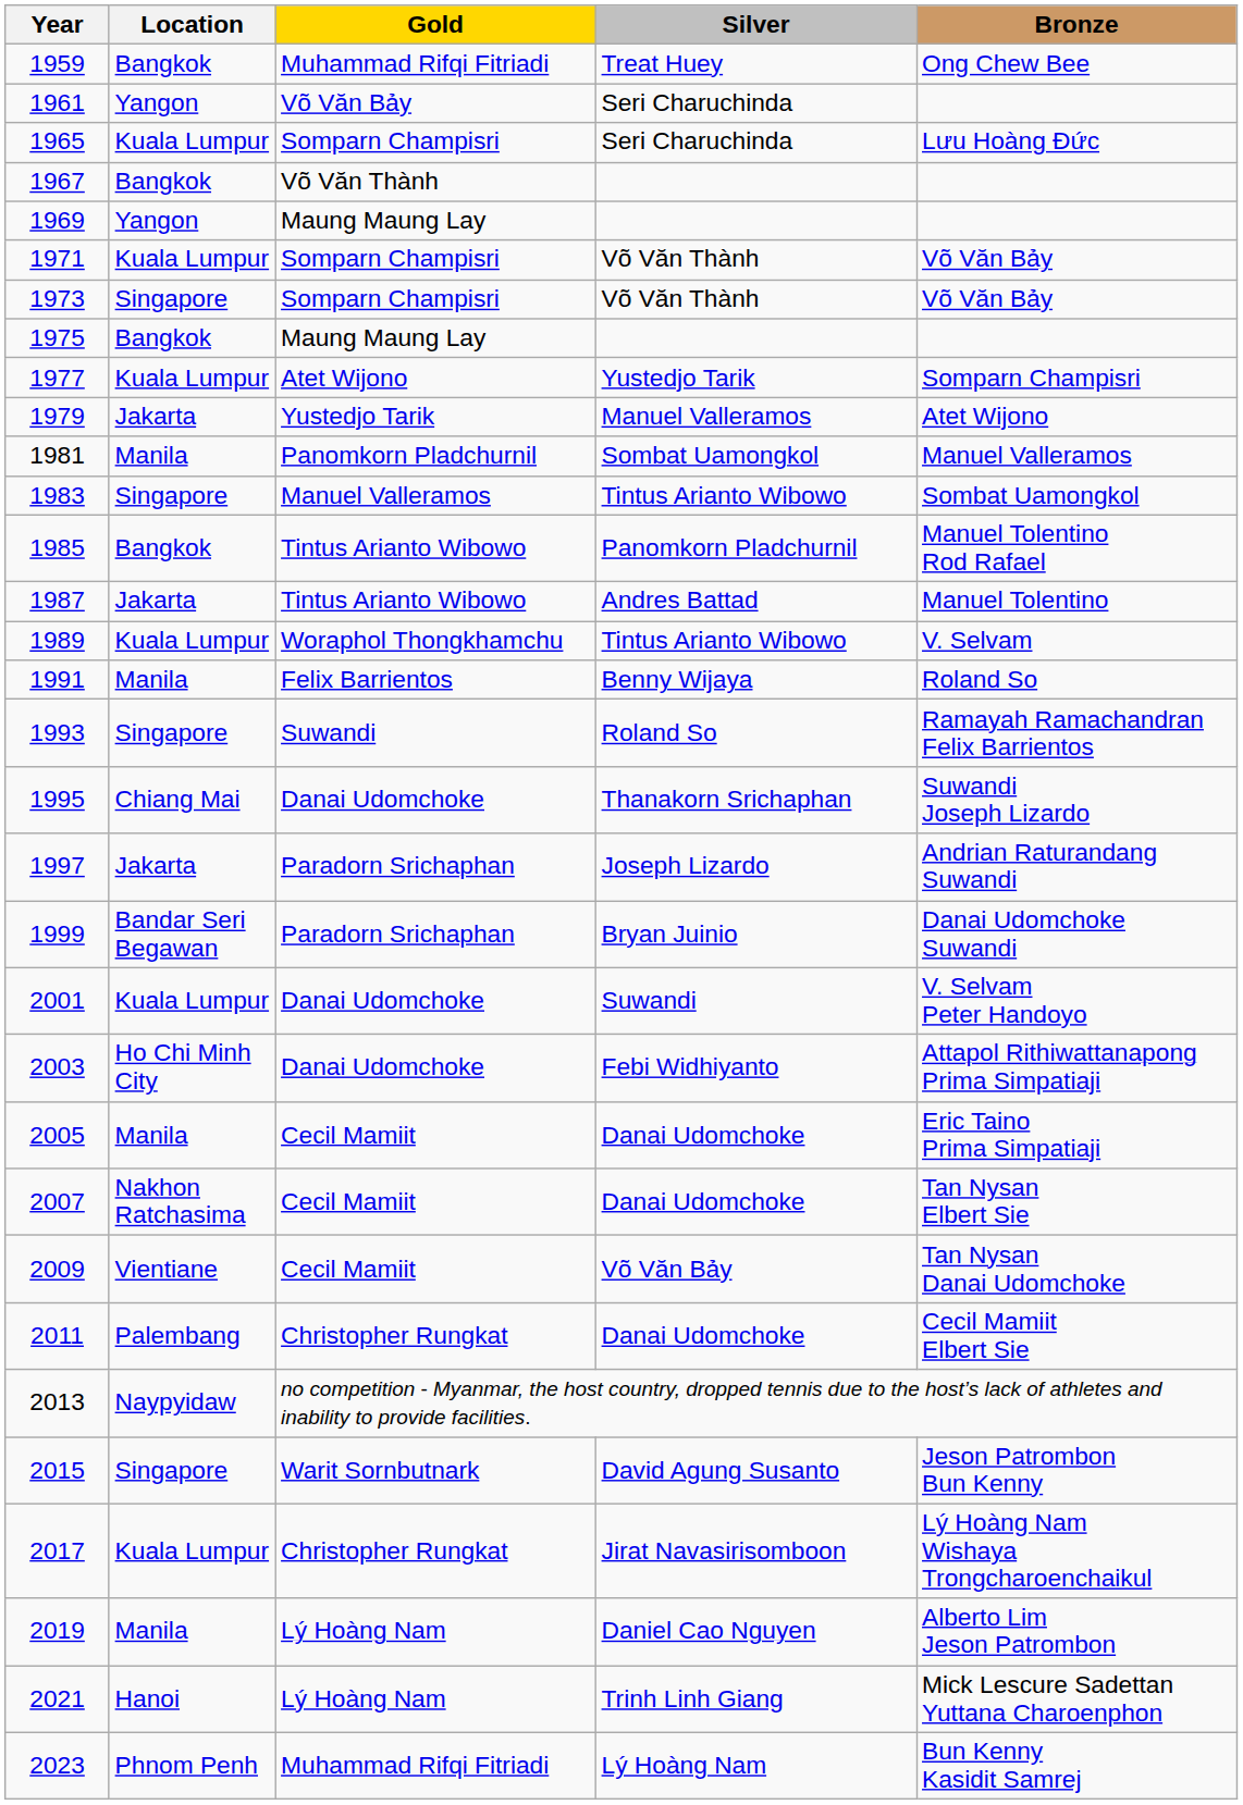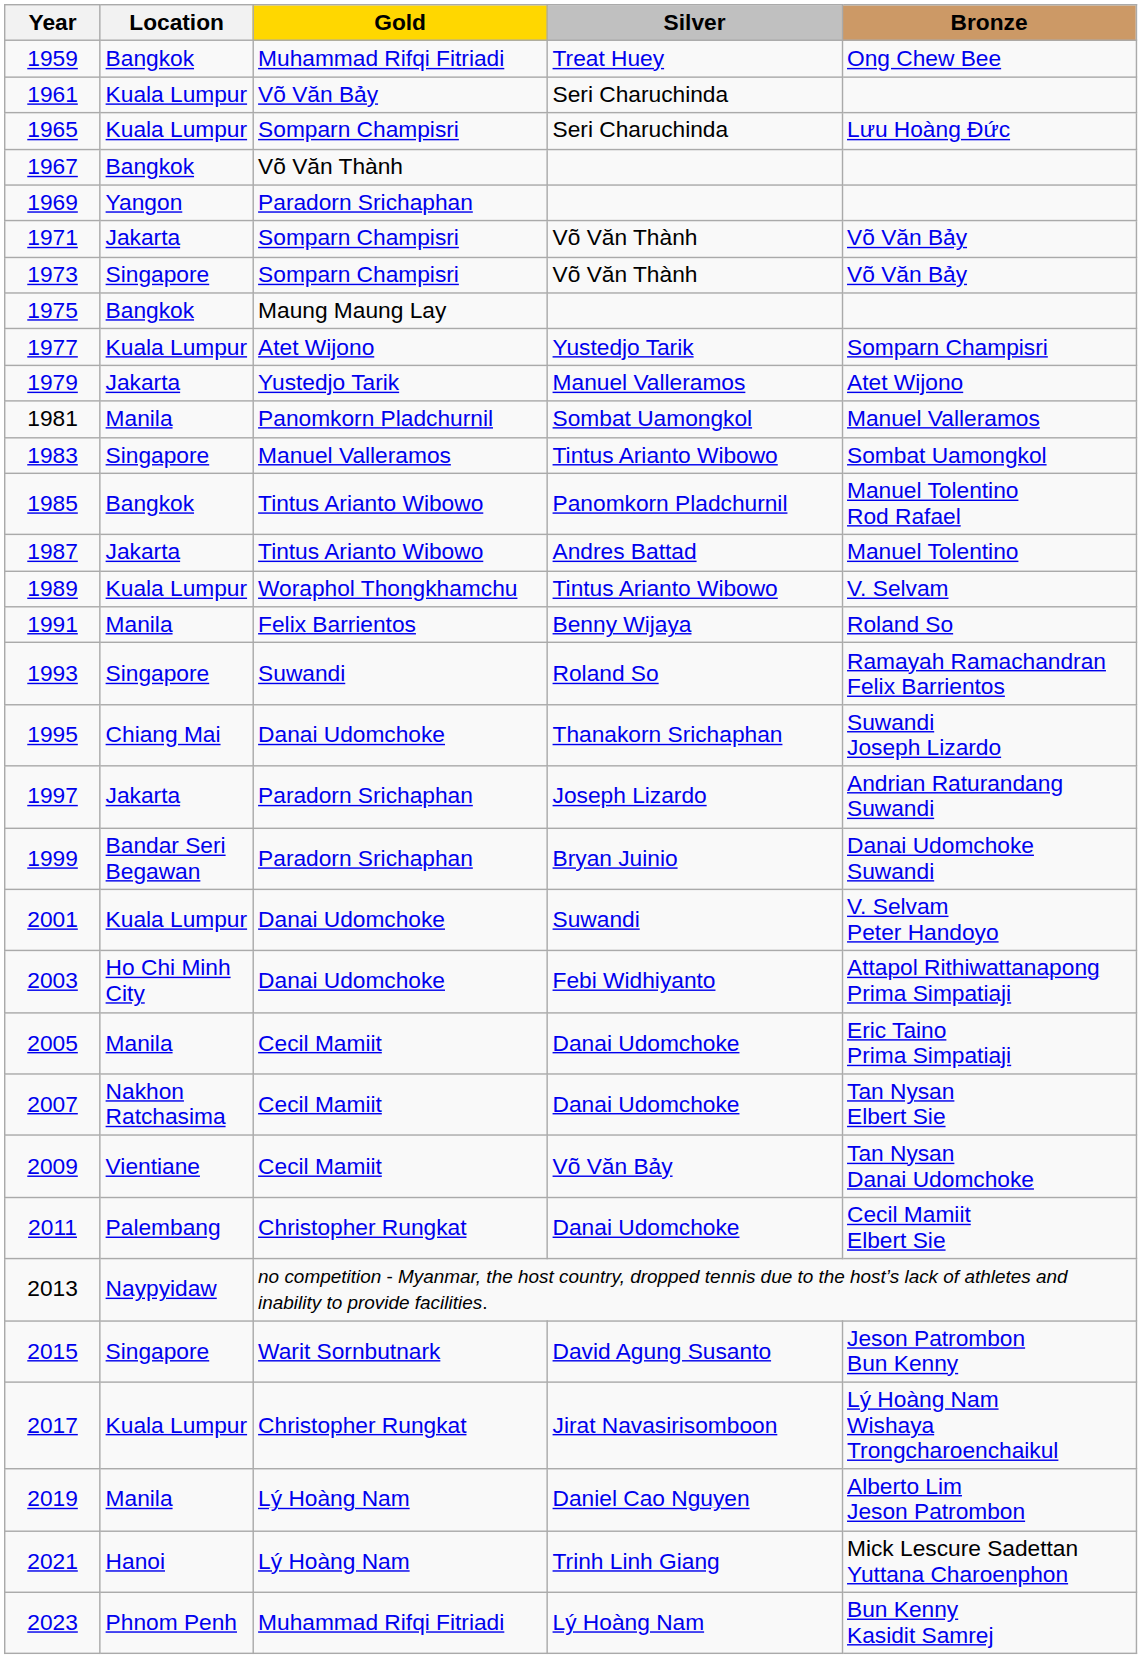1961 | Location: Yangon -> Kuala Lumpur
1969 | Gold: Maung Maung Lay -> Paradorn Srichaphan
1971 | Location: Kuala Lumpur -> Jakarta
